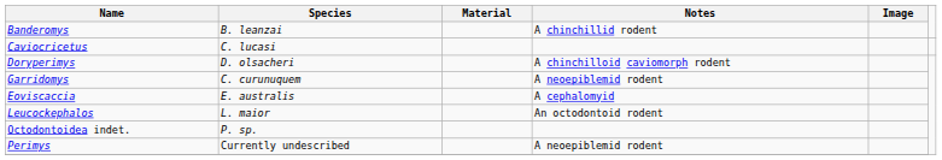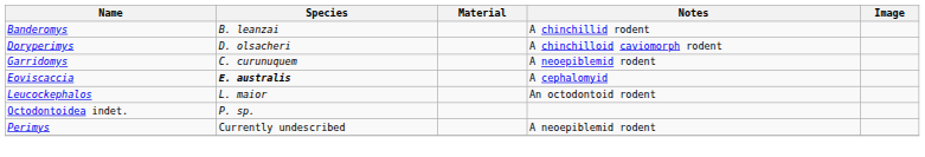- row: Caviocricetus | C. lucasi
Eoviscaccia | Species: normal -> bold
